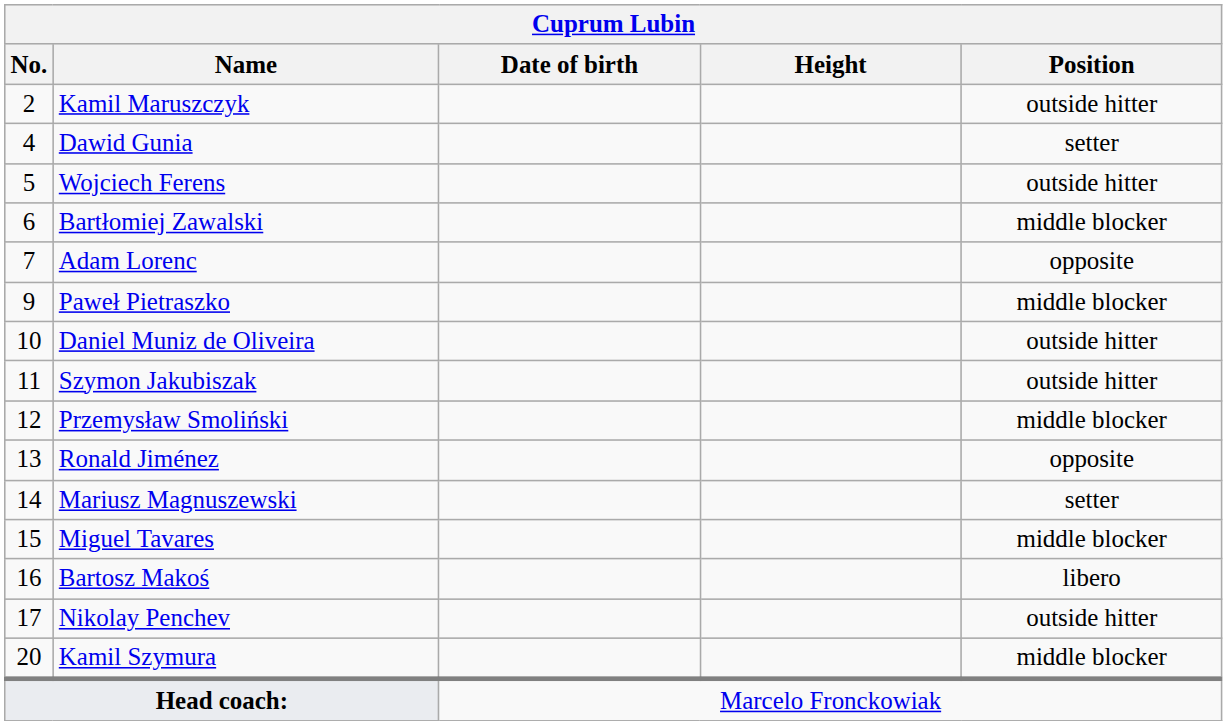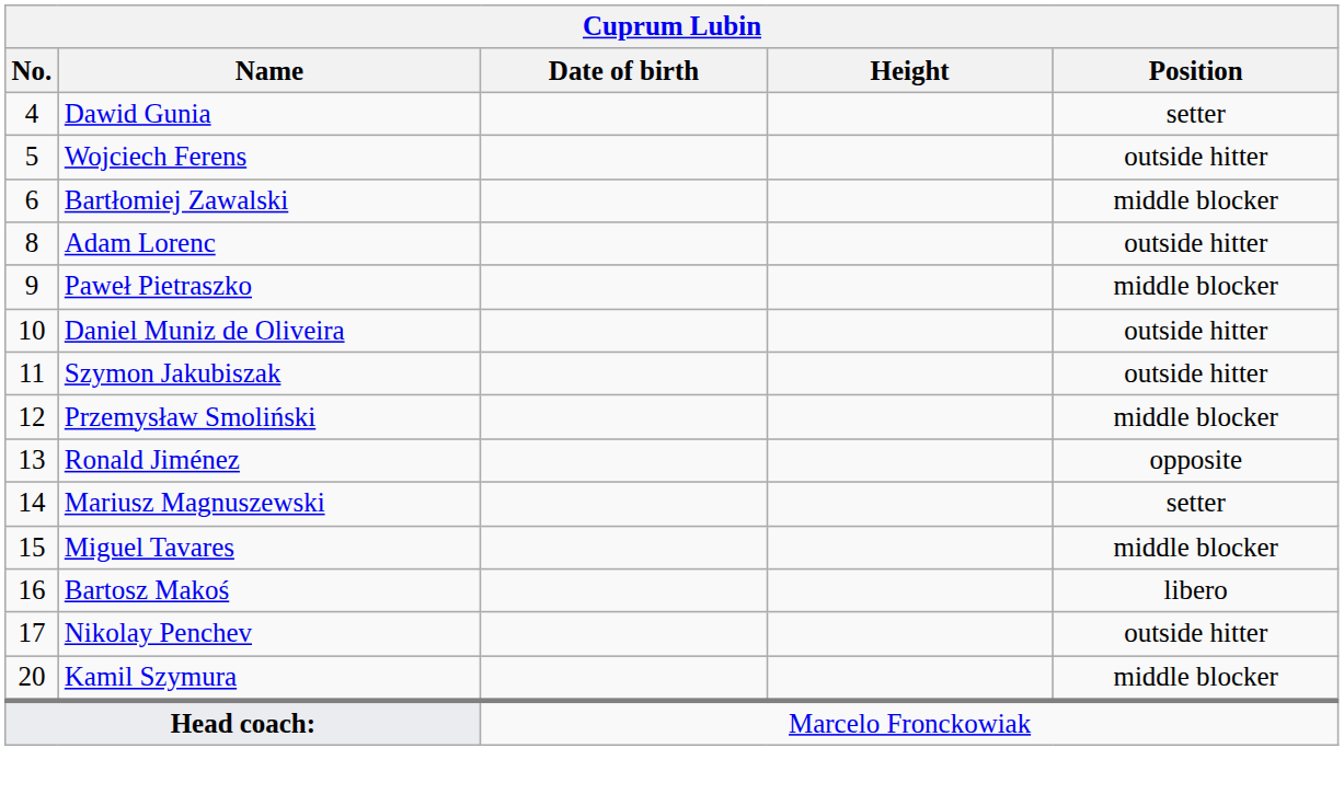- row: 2 | Kamil Maruszczyk | outside hitter
Adam Lorenc | No.: 7 -> 8
Adam Lorenc | Position: opposite -> outside hitter
